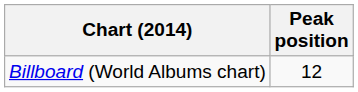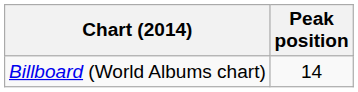Billboard (World Albums chart) | Peak position: 12 -> 14
